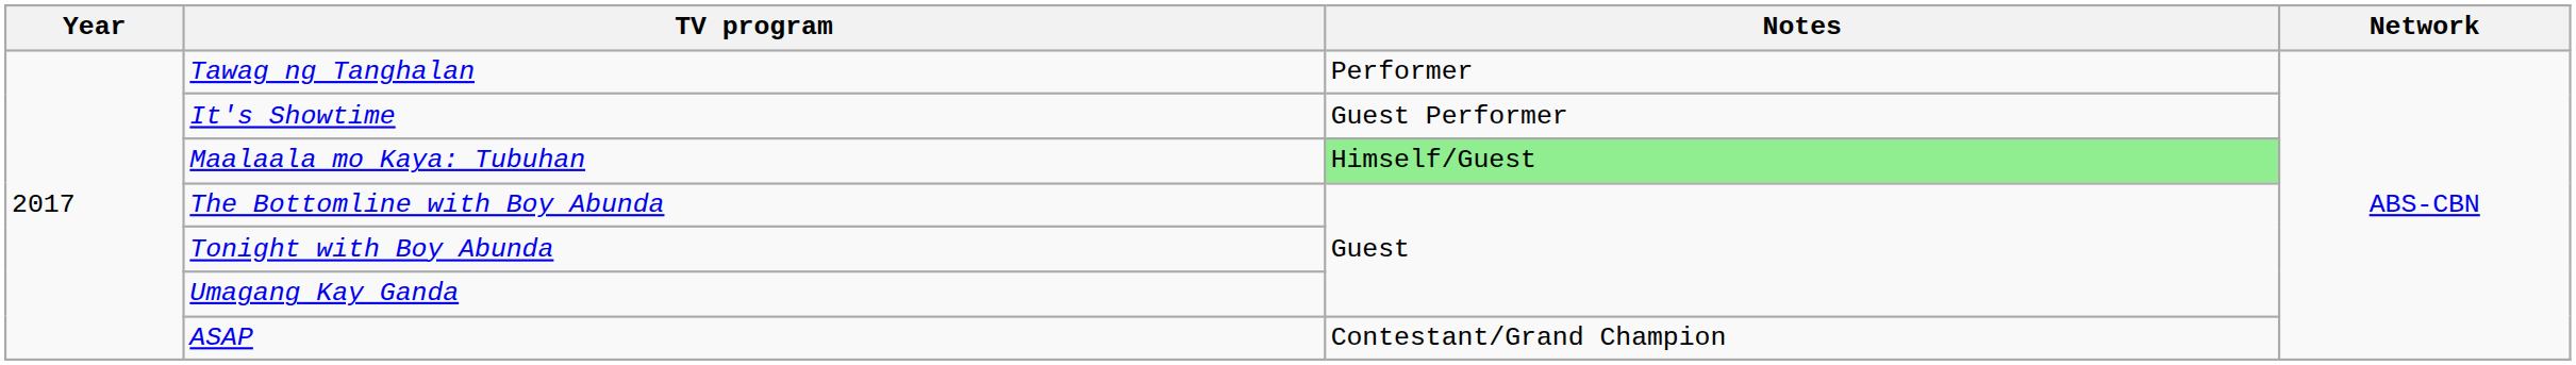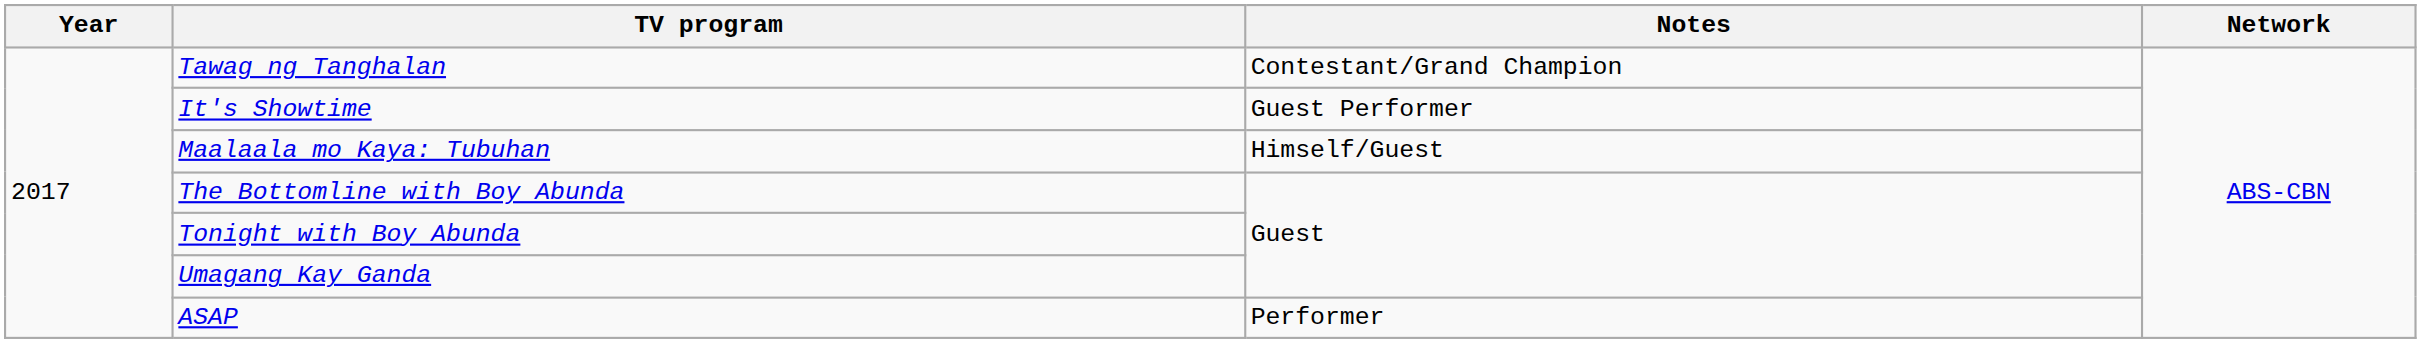Tawag ng Tanghalan | Notes: Performer -> Contestant/Grand Champion
Maalaala mo Kaya: Tubuhan | Notes: lightgreen background -> no background
ASAP | Notes: Contestant/Grand Champion -> Performer
